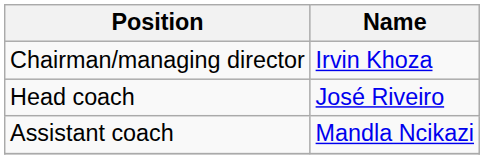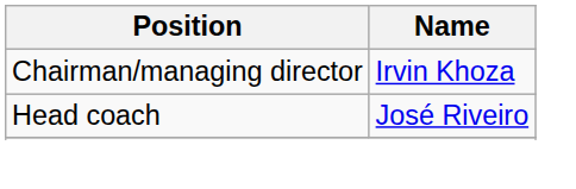- row: Assistant coach | Mandla Ncikazi
